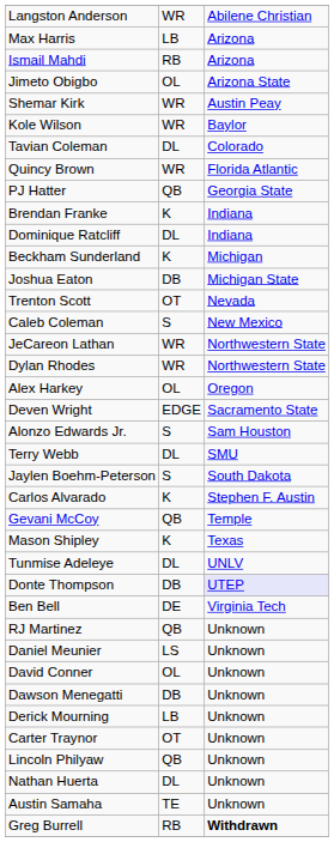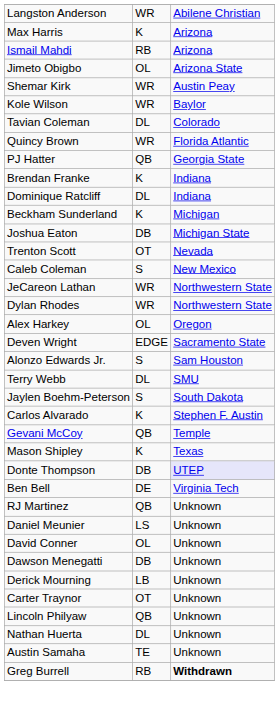Max Harris | column 2: LB -> K
- row: Tunmise Adeleye | DL | UNLV
